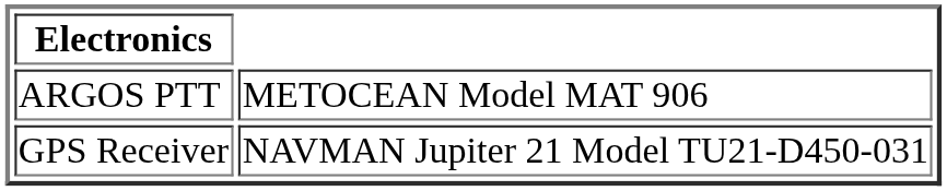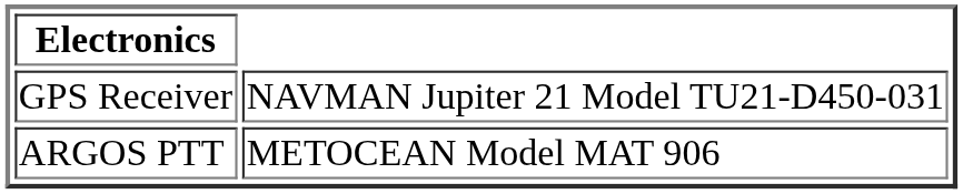rows swapped: ARGOS PTT <-> GPS Receiver
